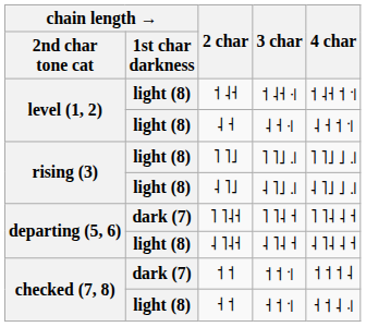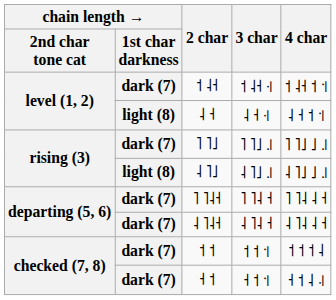˦ ˨˧ | chain length → / 1st char darkness: light (8) -> dark (7)
˥ ˥˩ | chain length → / 1st char darkness: light (8) -> dark (7)
˨ ˥˨˧ | chain length → / 1st char darkness: light (8) -> dark (7)
˧ ˦ | chain length → / 1st char darkness: light (8) -> dark (7)
